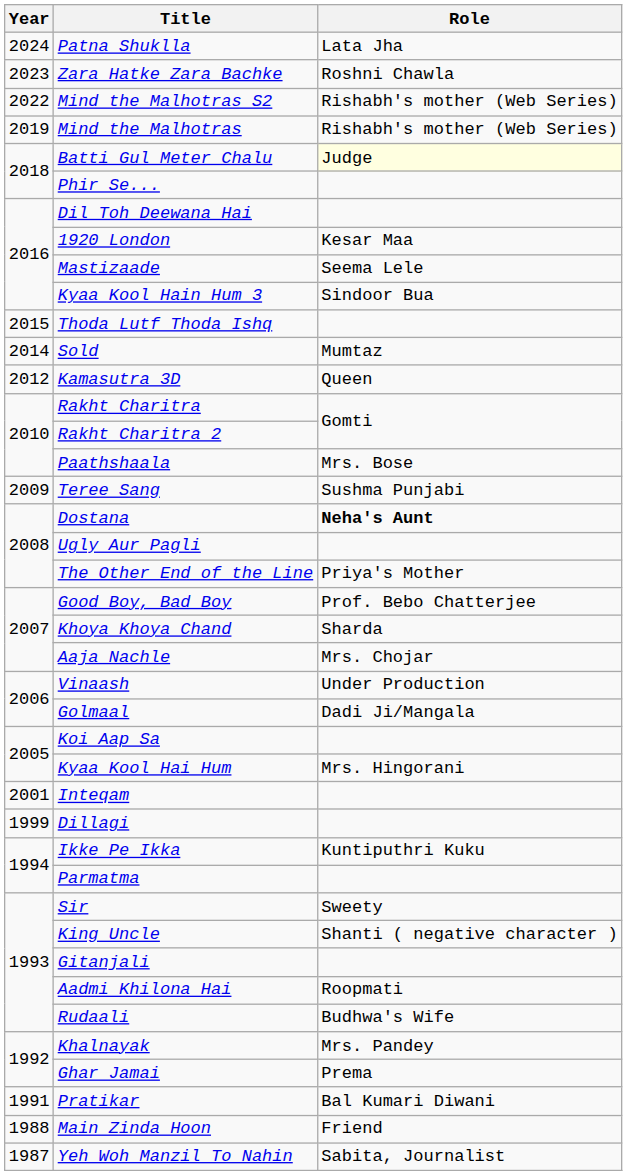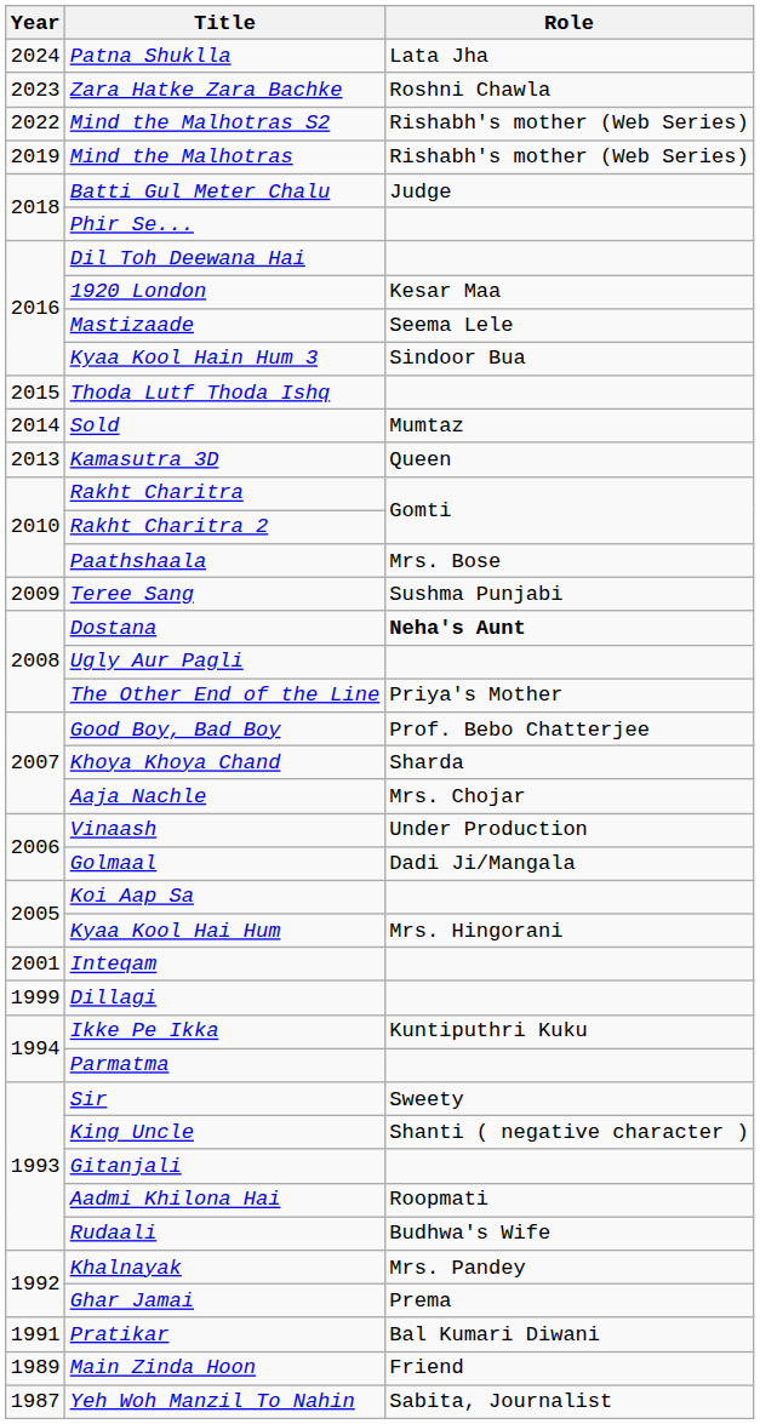Batti Gul Meter Chalu | Role: lightyellow background -> no background
Kamasutra 3D | Year: 2012 -> 2013
Main Zinda Hoon | Year: 1988 -> 1989
